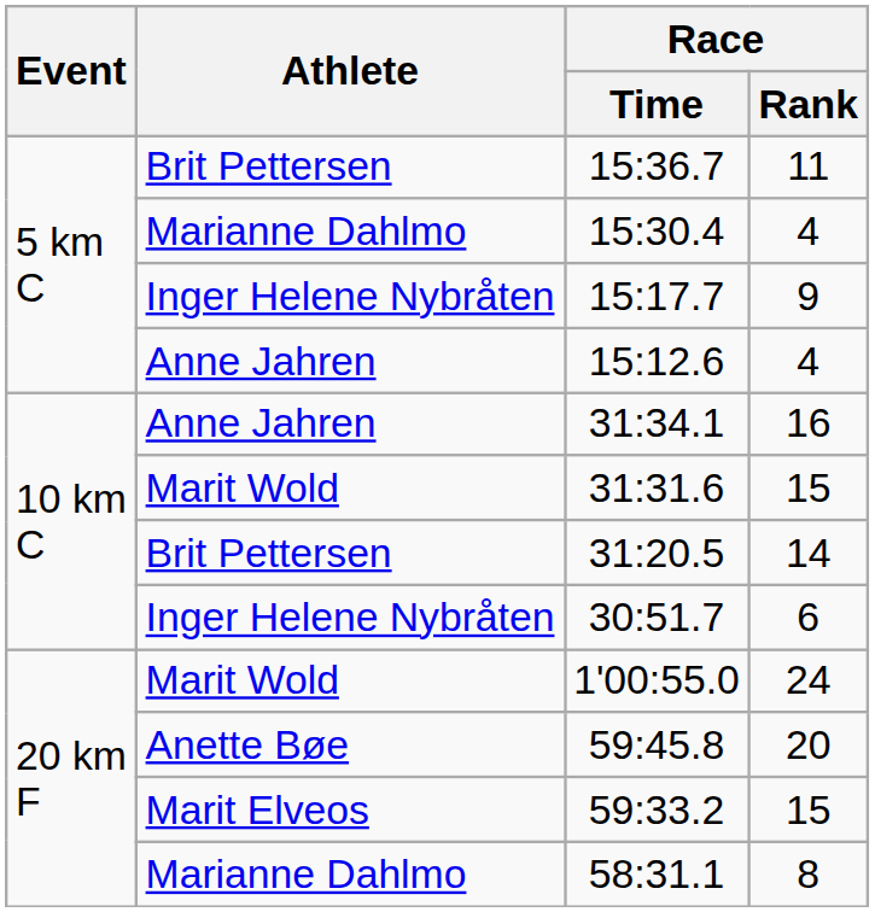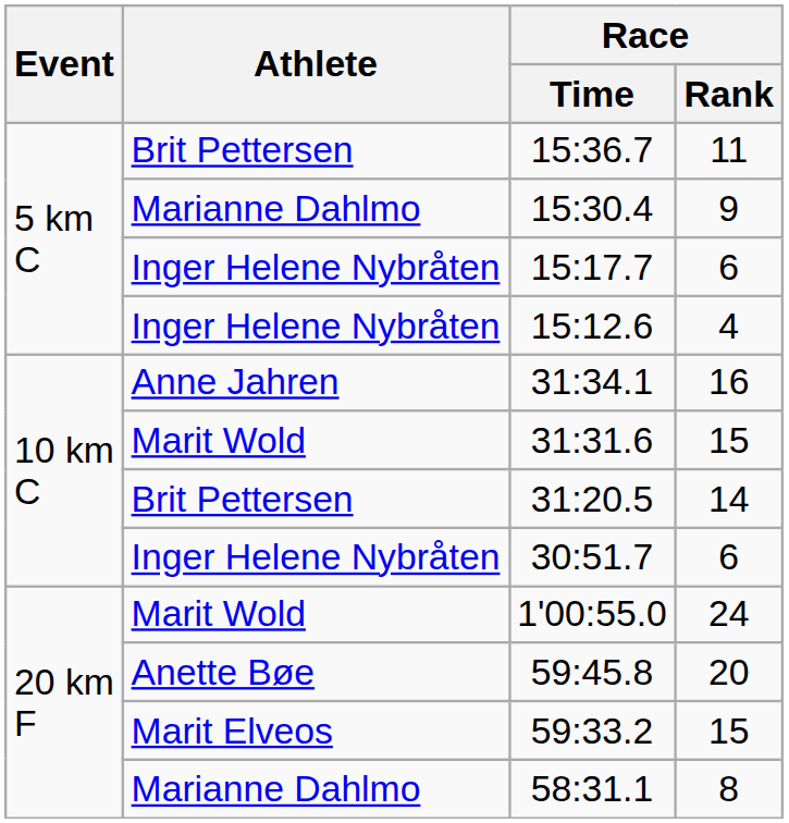15:30.4 | Race / Rank: 4 -> 9
15:17.7 | Race / Rank: 9 -> 6
15:12.6 | Athlete: Anne Jahren -> Inger Helene Nybråten
